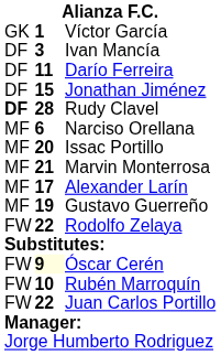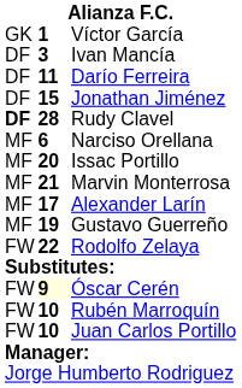Juan Carlos Portillo | column 2: 22 -> 10
